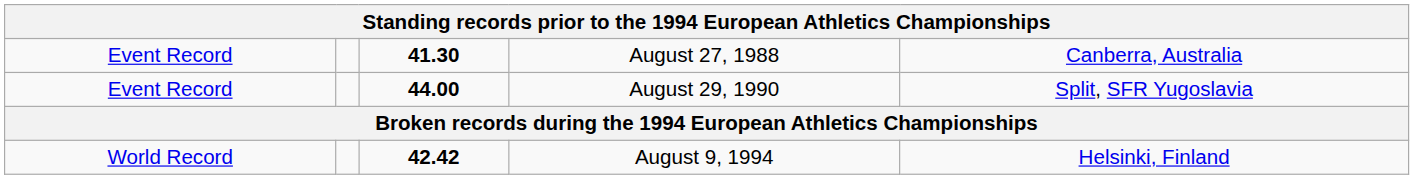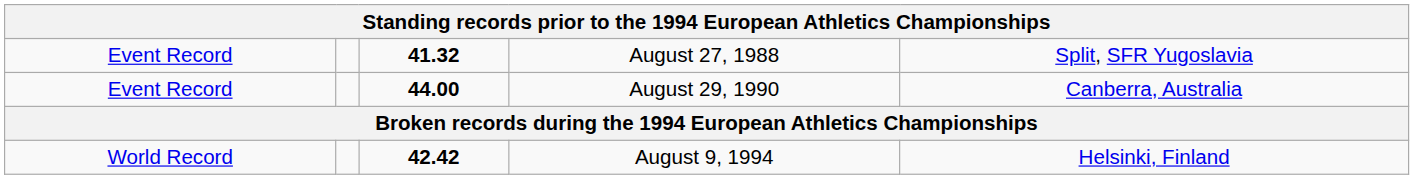August 27, 1988 | column 3: 41.30 -> 41.32
August 27, 1988 | column 5: Canberra, Australia -> Split, SFR Yugoslavia
August 29, 1990 | column 5: Split, SFR Yugoslavia -> Canberra, Australia
